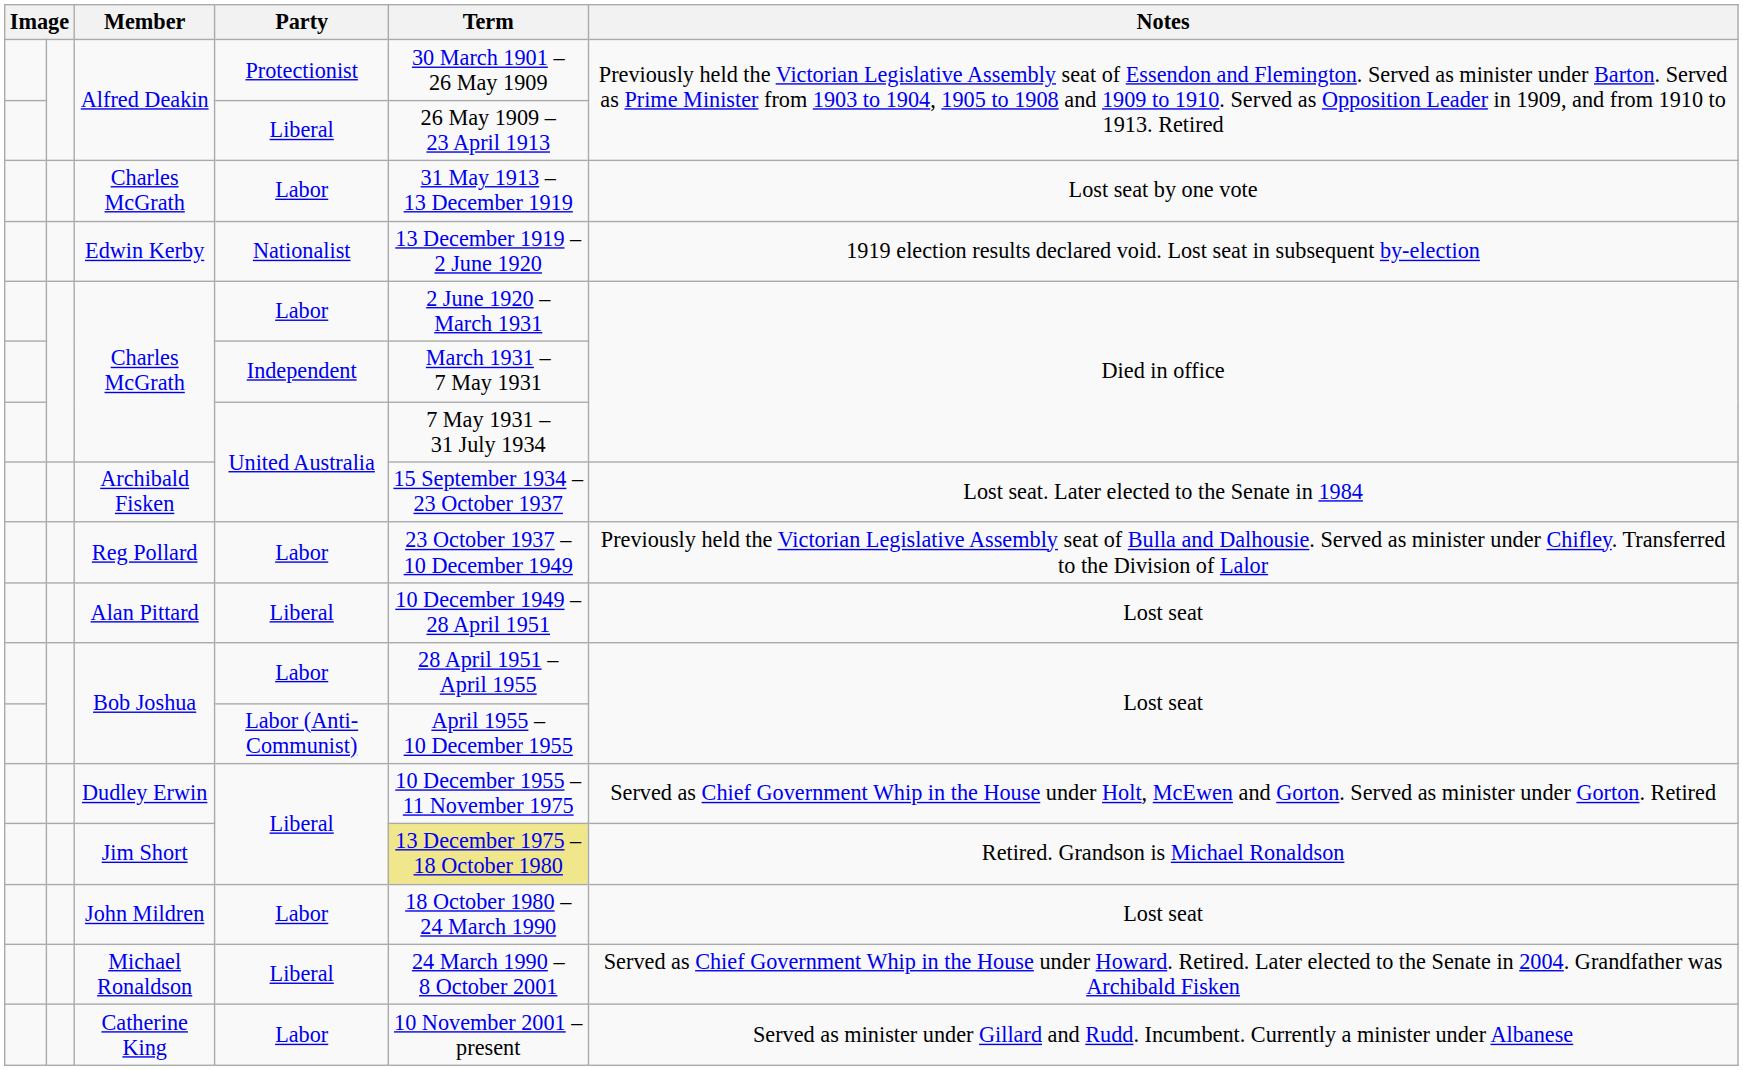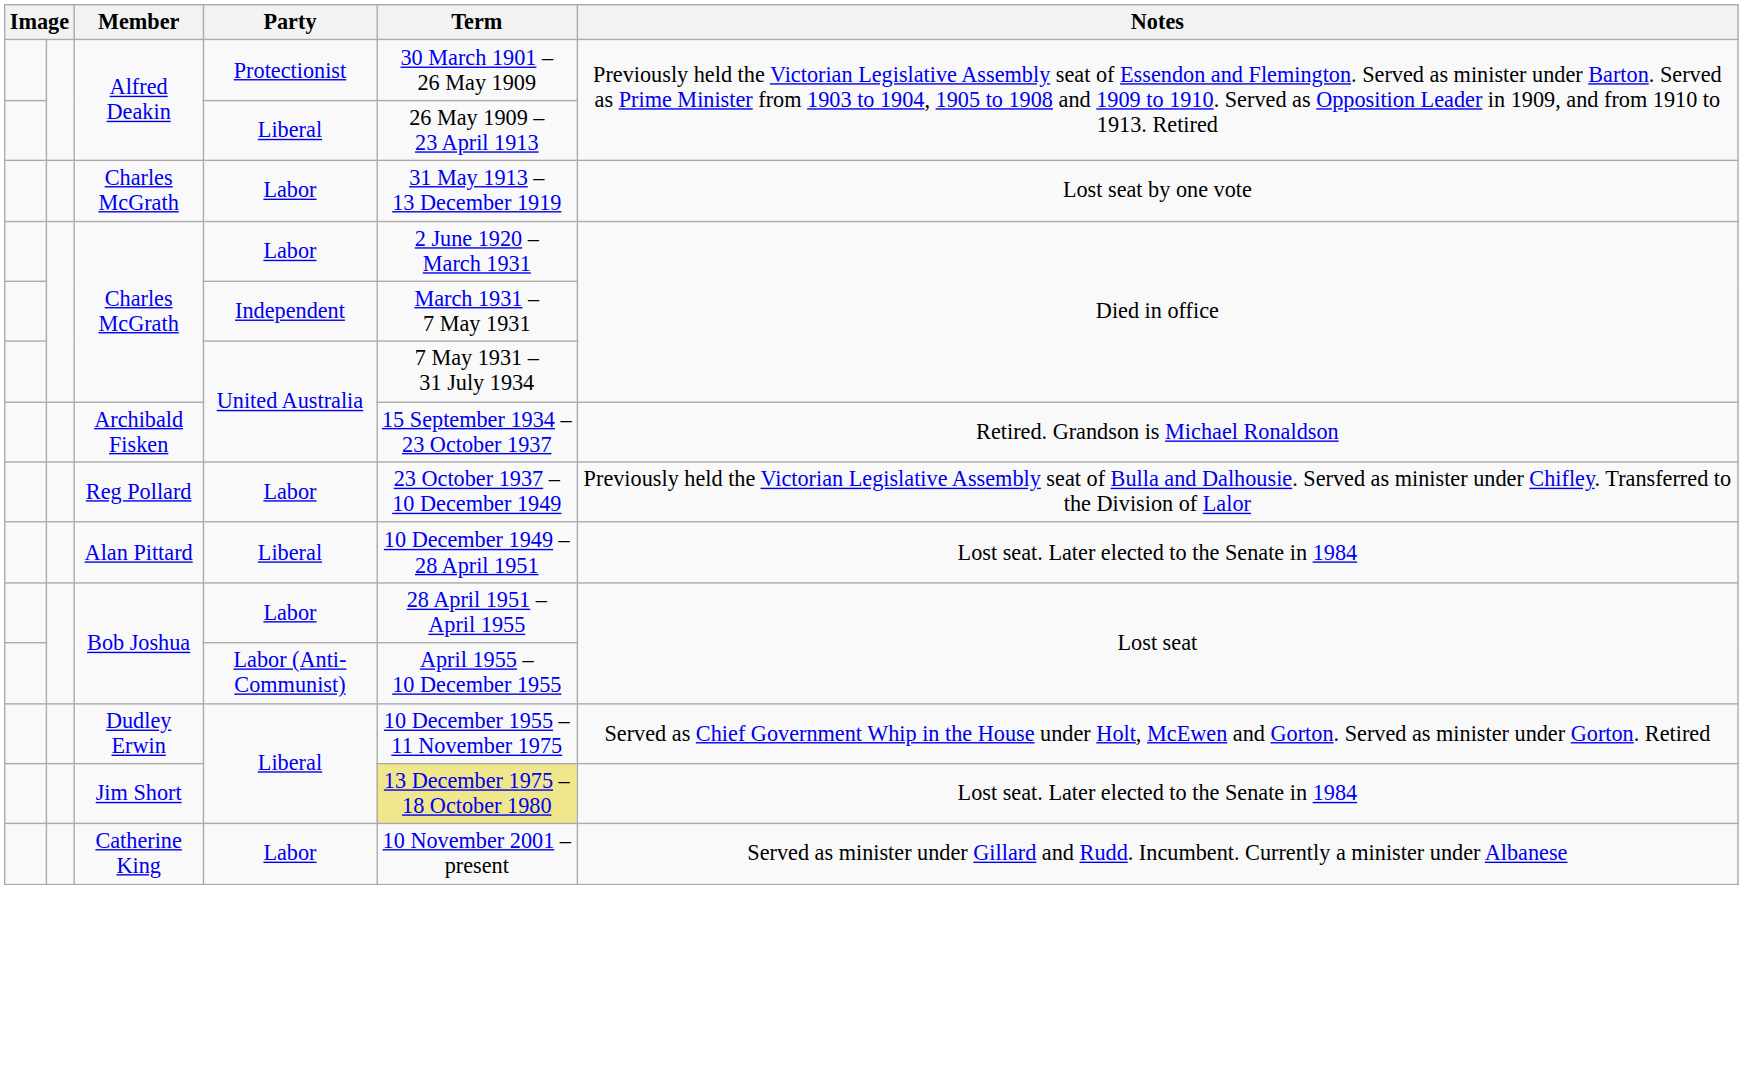- row: Edwin Kerby | Nationalist | 13 December 1919 – 2 June 1920 | 1919 election results declared void. Lost seat in subsequent by-election
Archibald Fisken | Notes: Lost seat. Later elected to the Senate in 1984 -> Retired. Grandson is Michael Ronaldson
Alan Pittard | Notes: Lost seat -> Lost seat. Later elected to the Senate in 1984
Jim Short | Notes: Retired. Grandson is Michael Ronaldson -> Lost seat. Later elected to the Senate in 1984
- row: John Mildren | Labor | 18 October 1980 – 24 March 1990 | Lost seat
- row: Michael Ronaldson | Liberal | 24 March 1990 – 8 October 2001 | Served as Chief Government Whip in the House under Howard. Retired. Later elected to the Senate in 2004. Grandfather was Archibald Fisken
